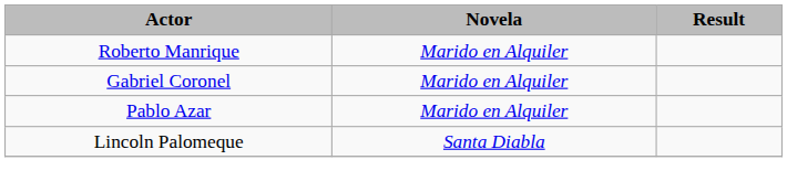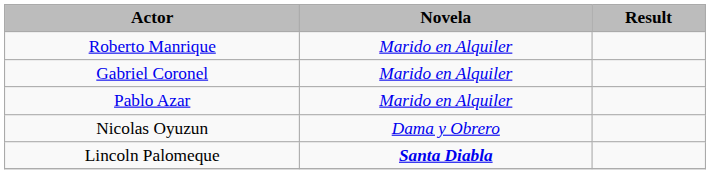+ row: Nicolas Oyuzun | Dama y Obrero
Lincoln Palomeque | Novela: normal -> bold
